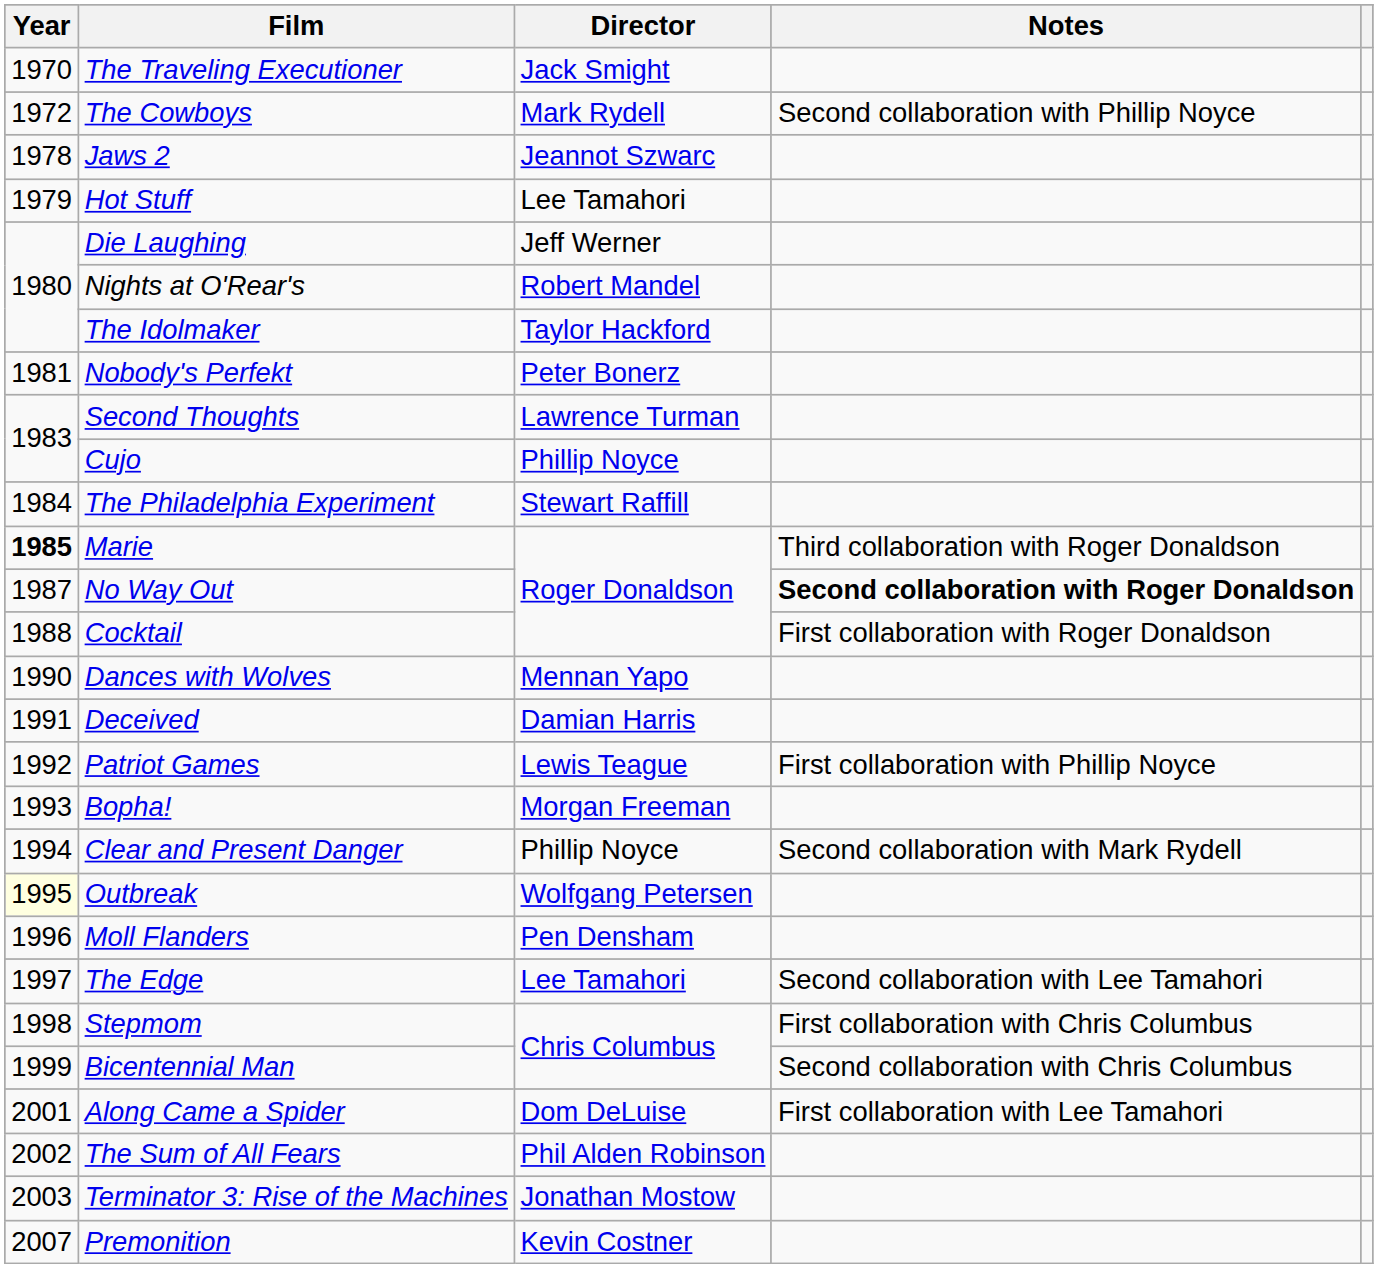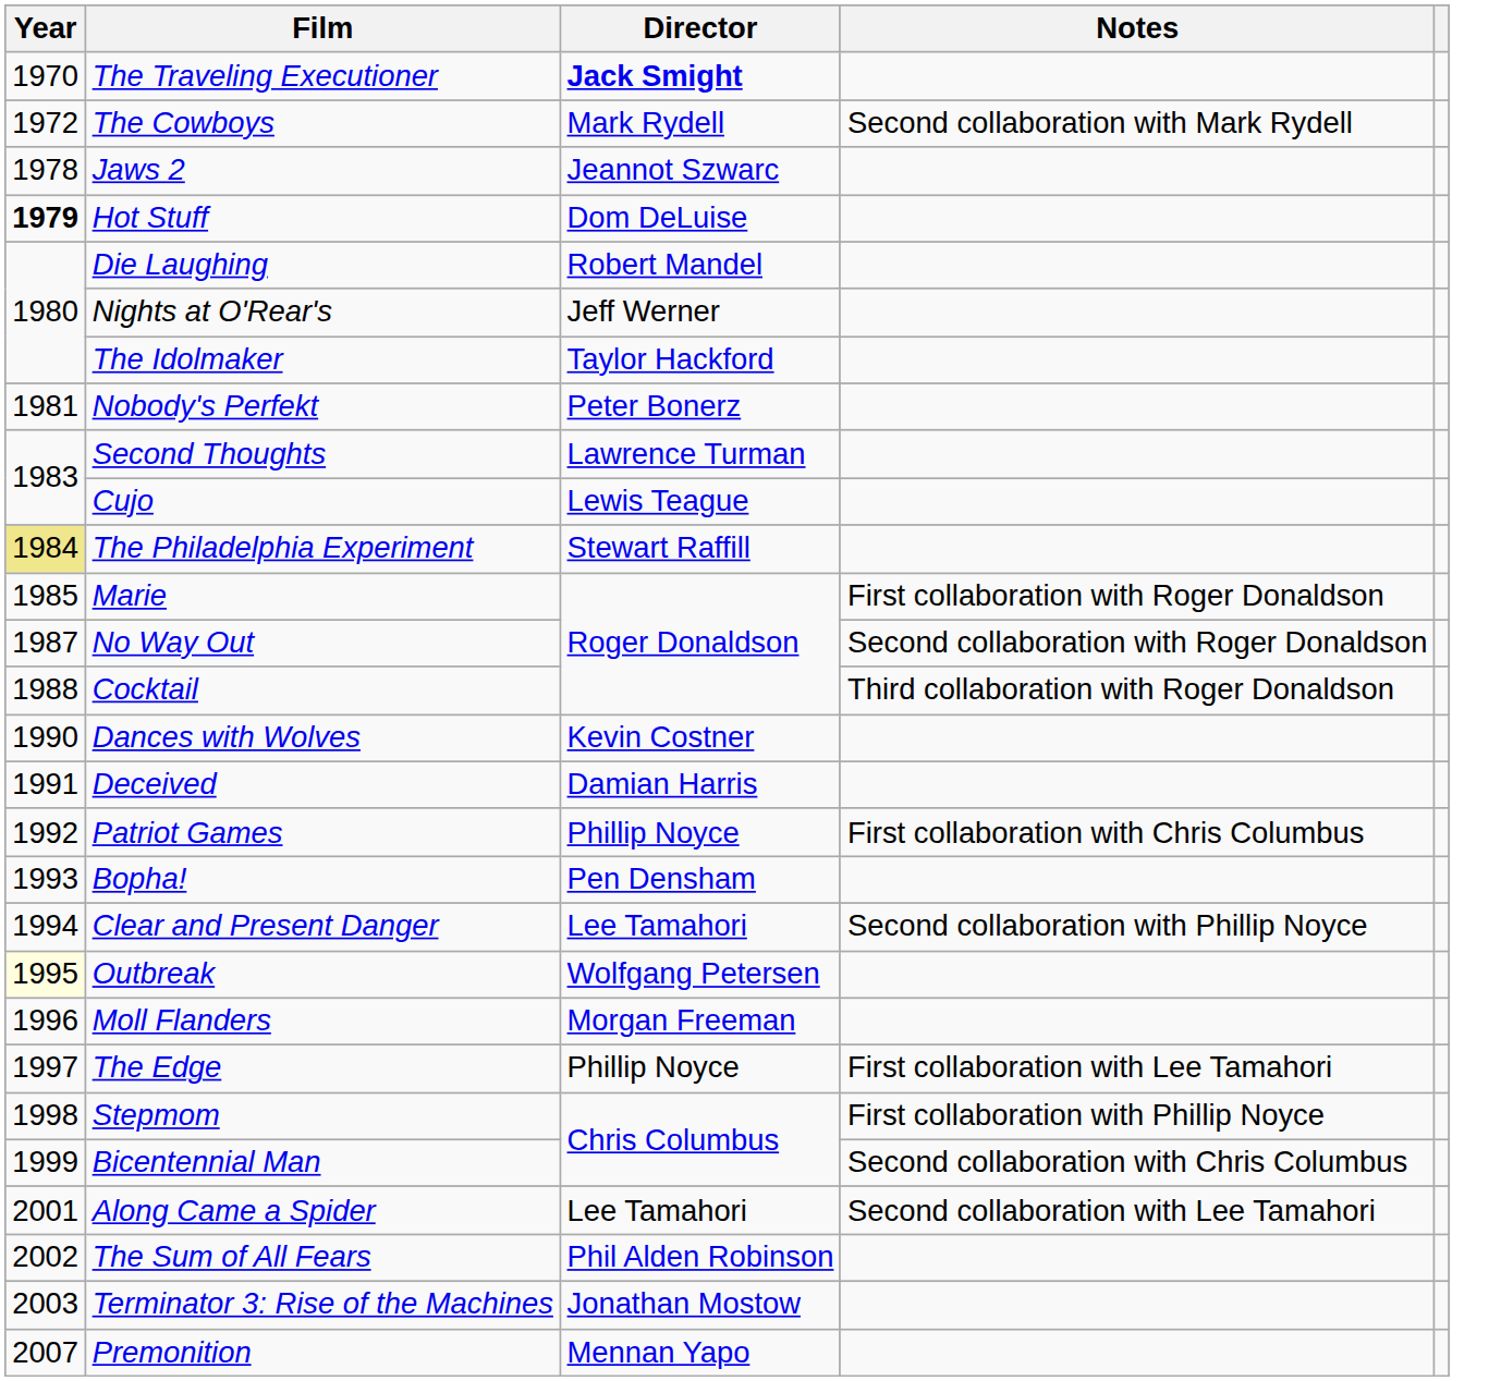The Traveling Executioner | Director: normal -> bold
The Cowboys | Notes: Second collaboration with Phillip Noyce -> Second collaboration with Mark Rydell
Hot Stuff | Year: normal -> bold
Hot Stuff | Director: Lee Tamahori -> Dom DeLuise
Die Laughing | Director: Jeff Werner -> Robert Mandel
Nights at O'Rear's | Director: Robert Mandel -> Jeff Werner
Cujo | Director: Phillip Noyce -> Lewis Teague
The Philadelphia Experiment | Year: no background -> khaki background
Marie | Year: bold -> normal
Marie | Notes: Third collaboration with Roger Donaldson -> First collaboration with Roger Donaldson
No Way Out | Notes: bold -> normal
Cocktail | Notes: First collaboration with Roger Donaldson -> Third collaboration with Roger Donaldson
Dances with Wolves | Director: Mennan Yapo -> Kevin Costner
Patriot Games | Director: Lewis Teague -> Phillip Noyce
Patriot Games | Notes: First collaboration with Phillip Noyce -> First collaboration with Chris Columbus
Bopha! | Director: Morgan Freeman -> Pen Densham
Clear and Present Danger | Director: Phillip Noyce -> Lee Tamahori
Clear and Present Danger | Notes: Second collaboration with Mark Rydell -> Second collaboration with Phillip Noyce
Moll Flanders | Director: Pen Densham -> Morgan Freeman
The Edge | Director: Lee Tamahori -> Phillip Noyce
The Edge | Notes: Second collaboration with Lee Tamahori -> First collaboration with Lee Tamahori
Stepmom | Notes: First collaboration with Chris Columbus -> First collaboration with Phillip Noyce
Along Came a Spider | Director: Dom DeLuise -> Lee Tamahori
Along Came a Spider | Notes: First collaboration with Lee Tamahori -> Second collaboration with Lee Tamahori
Premonition | Director: Kevin Costner -> Mennan Yapo
